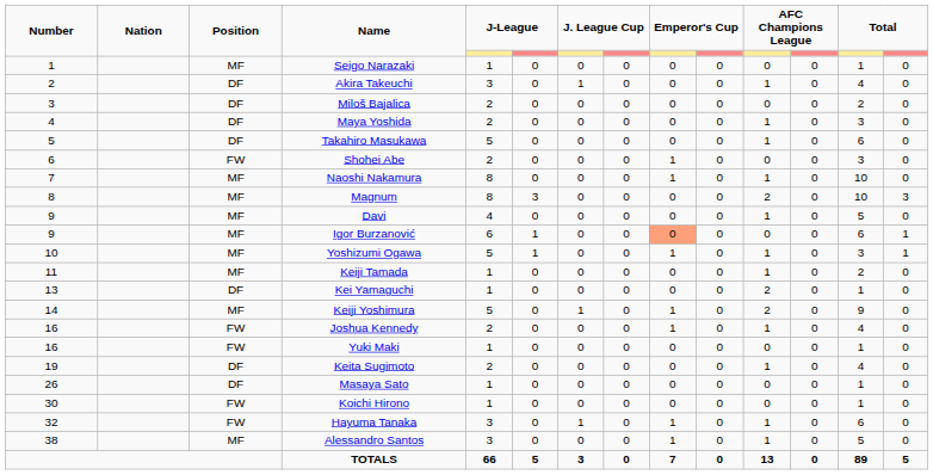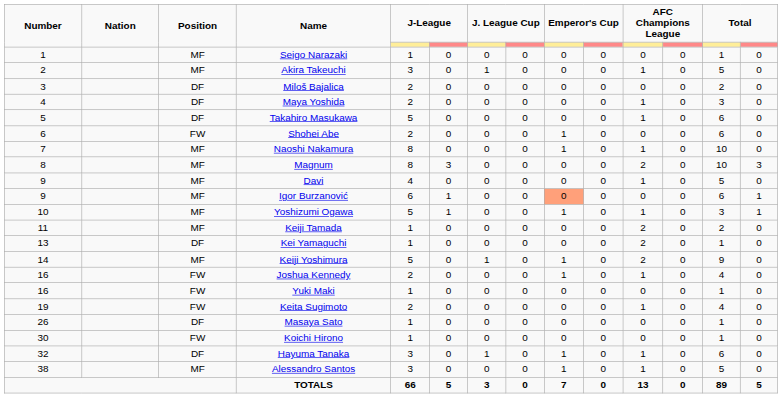Akira Takeuchi | Position: DF -> MF
Akira Takeuchi | column 13: 4 -> 5
Shohei Abe | column 13: 3 -> 6
Keiji Tamada | column 11: 1 -> 2
Keita Sugimoto | Position: DF -> FW
Hayuma Tanaka | Position: FW -> DF
